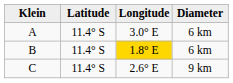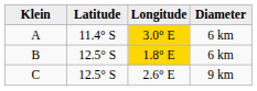A | Longitude: no background -> gold background
B | Latitude: 11.4° S -> 12.5° S
C | Latitude: 11.4° S -> 12.5° S
